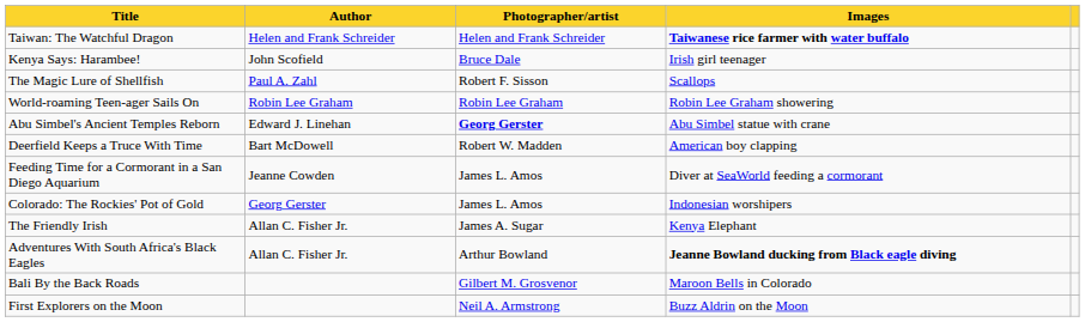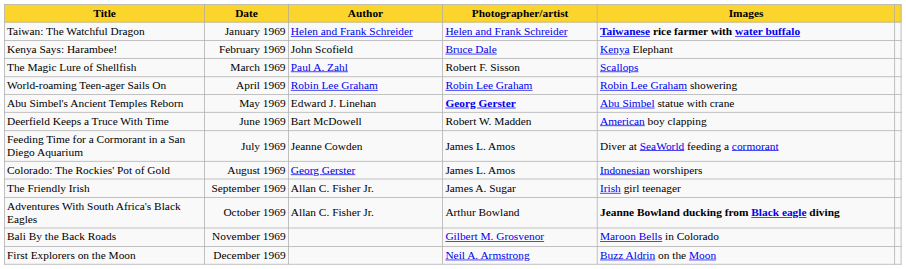+ column: Date | January 1969 | February 1969 | March 1969 | April 1969 | May 1969 | June 1969 | July 1969 | August 1969 | September 1969 | October 1969 | November 1969 | December 1969
Kenya Says: Harambee! | Images: Irish girl teenager -> Kenya Elephant
The Friendly Irish | Images: Kenya Elephant -> Irish girl teenager
